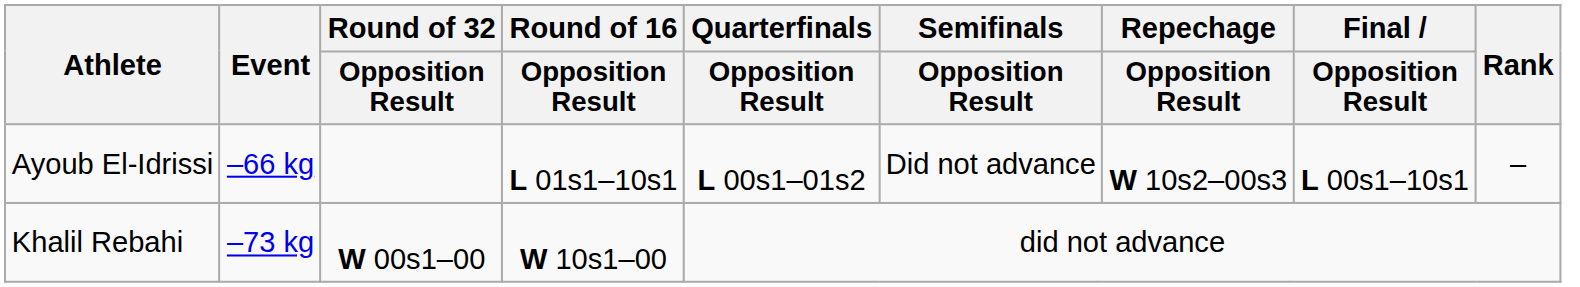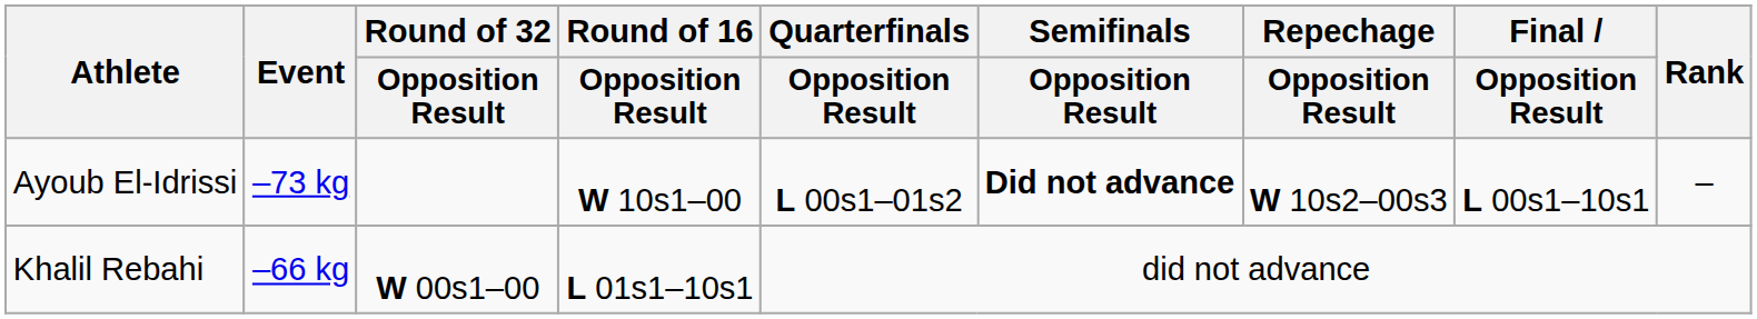Ayoub El-Idrissi | Event: –66 kg -> –73 kg
Ayoub El-Idrissi | Round of 16 / Opposition Result: L 01s1–10s1 -> W 10s1–00
Ayoub El-Idrissi | Semifinals / Opposition Result: normal -> bold
Khalil Rebahi | Event: –73 kg -> –66 kg
Khalil Rebahi | Round of 16 / Opposition Result: W 10s1–00 -> L 01s1–10s1
